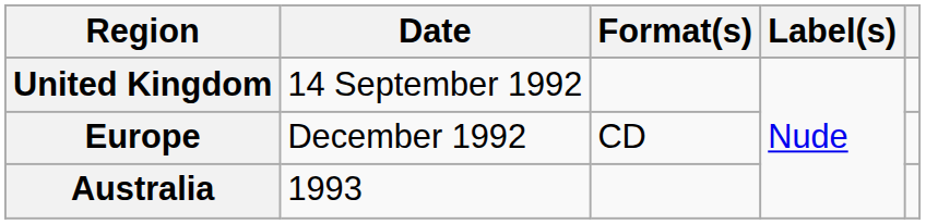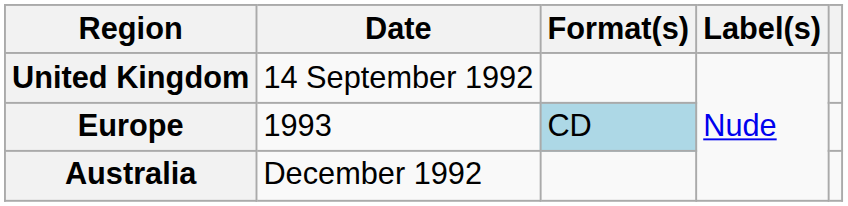Europe | Date: December 1992 -> 1993
Europe | Format(s): no background -> lightblue background
Australia | Date: 1993 -> December 1992
